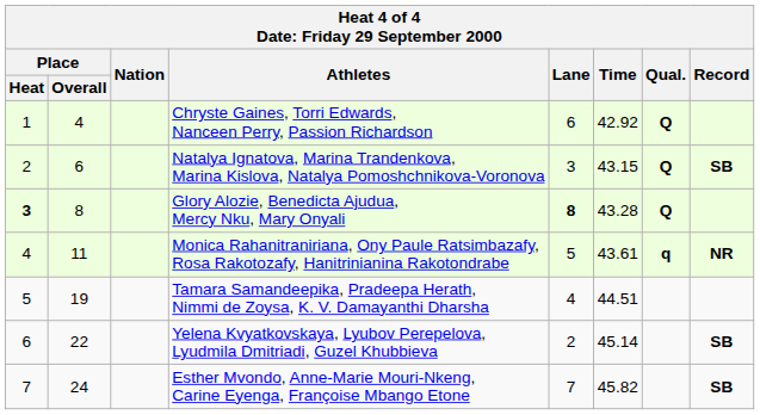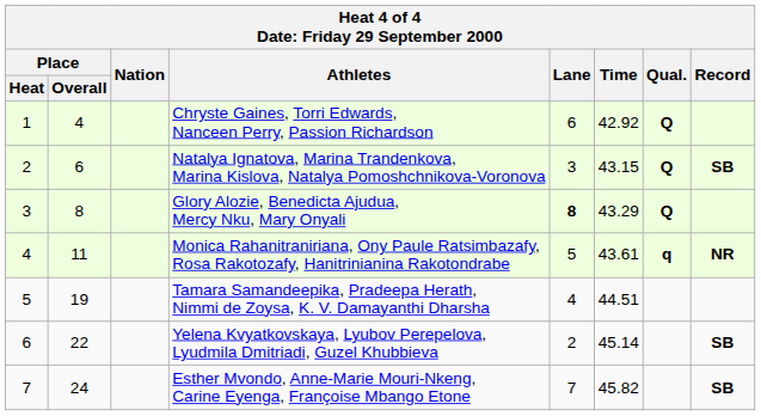Glory Alozie, Benedicta Ajudua, Mercy Nku, Mary Onyali | Place / Heat: bold -> normal
Glory Alozie, Benedicta Ajudua, Mercy Nku, Mary Onyali | Time: 43.28 -> 43.29
